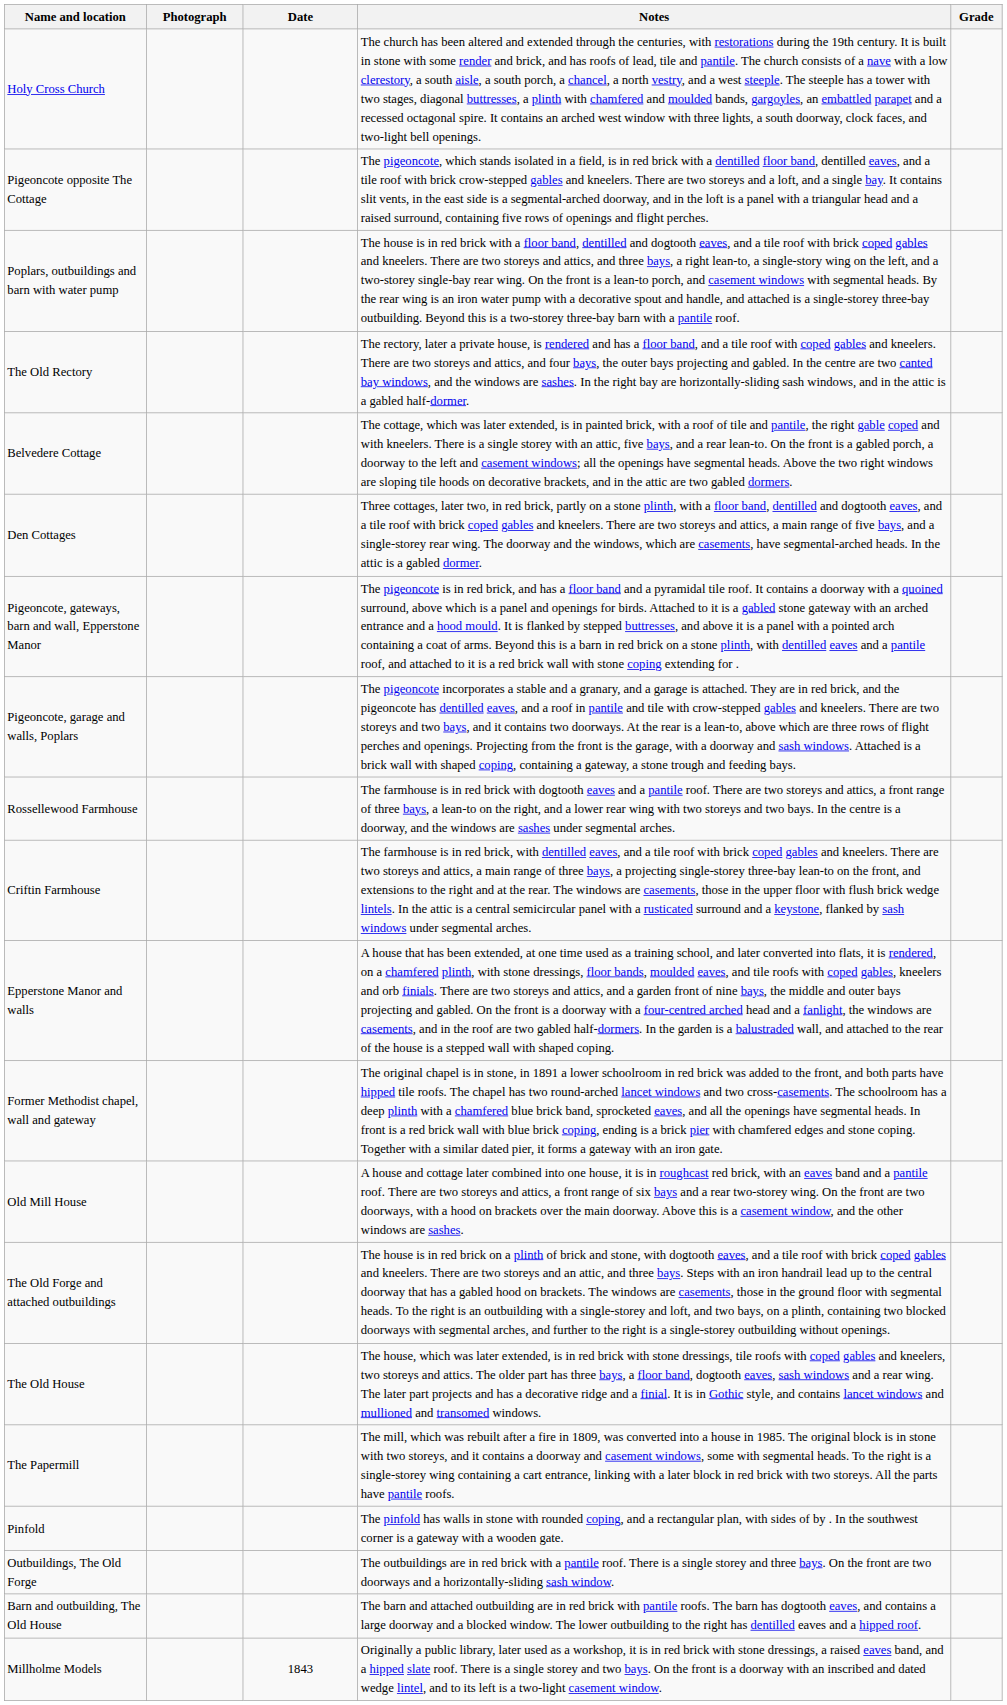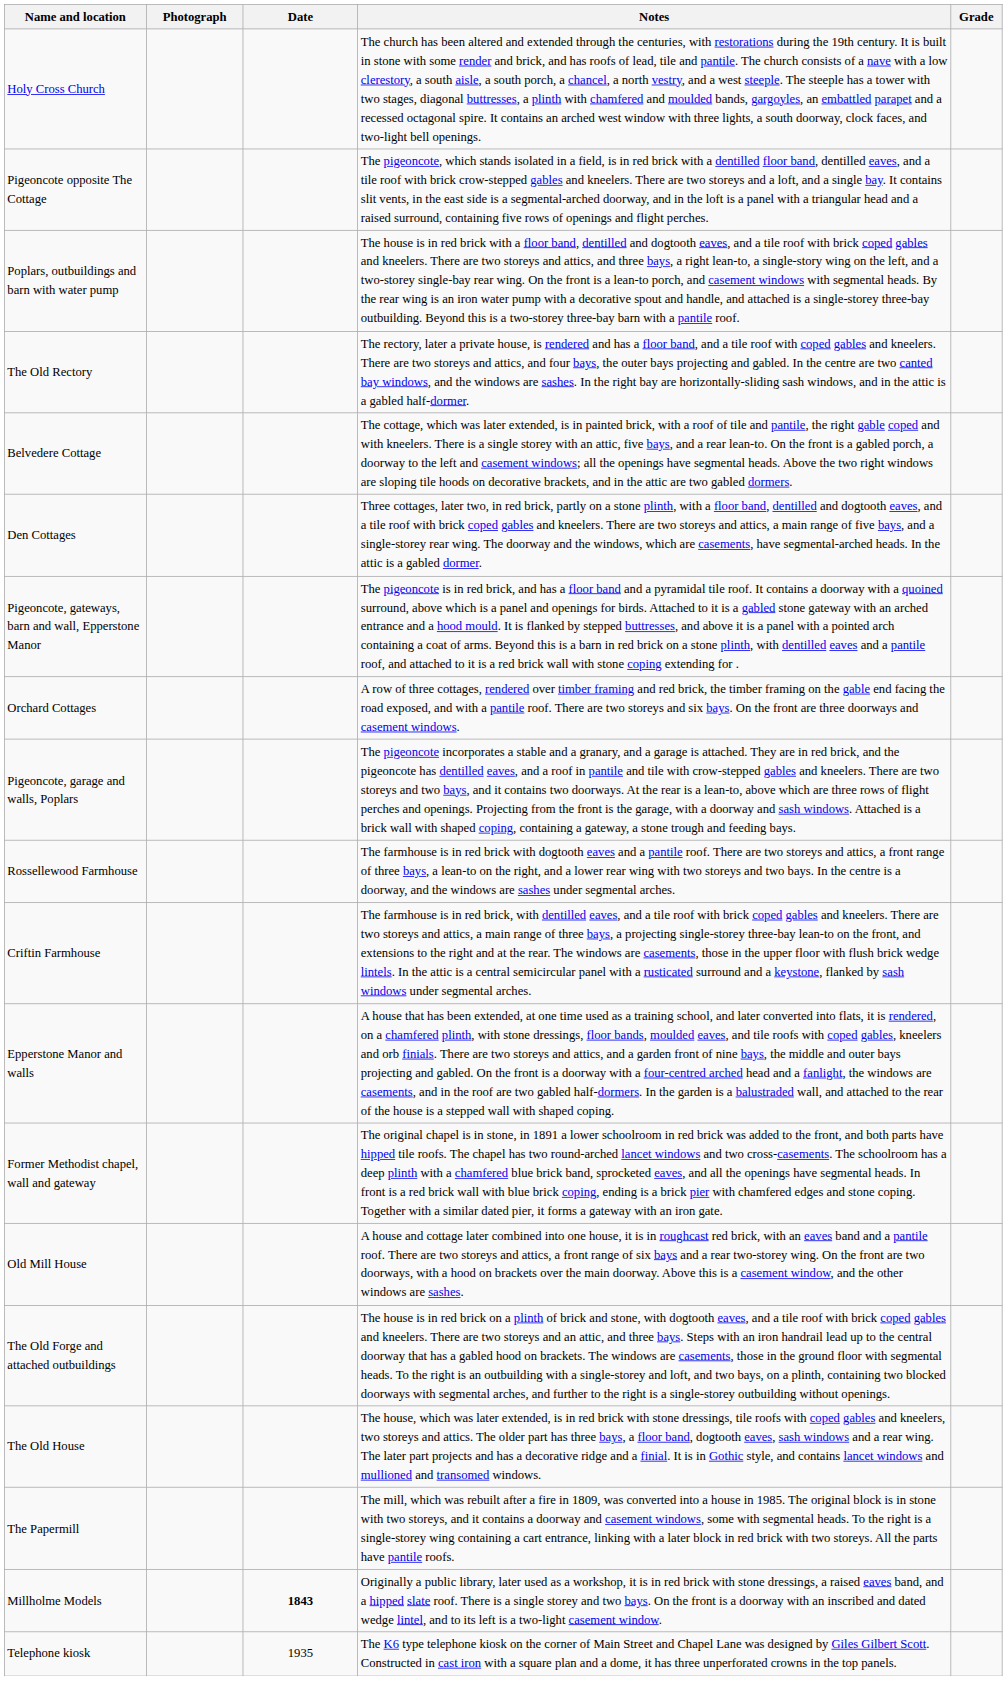+ row: Orchard Cottages | A row of three cottages, rendered over timber framing and red brick, the timber framing on the gable end facing the road exposed, and with a pantile roof. There are two storeys and six bays. On the front are three doorways and casement windows.
- row: Pinfold | The pinfold has walls in stone with rounded coping, and a rectangular plan, with sides of by . In the southwest corner is a gateway with a wooden gate.
- row: Outbuildings, The Old Forge | The outbuildings are in red brick with a pantile roof. There is a single storey and three bays. On the front are two doorways and a horizontally-sliding sash window.
- row: Barn and outbuilding, The Old House | The barn and attached outbuilding are in red brick with pantile roofs. The barn has dogtooth eaves, and contains a large doorway and a blocked window. The lower outbuilding to the right has dentilled eaves and a hipped roof.
Millholme Models | Date: normal -> bold
+ row: Telephone kiosk | 1935 | The K6 type telephone kiosk on the corner of Main Street and Chapel Lane was designed by Giles Gilbert Scott. Constructed in cast iron with a square plan and a dome, it has three unperforated crowns in the top panels.
